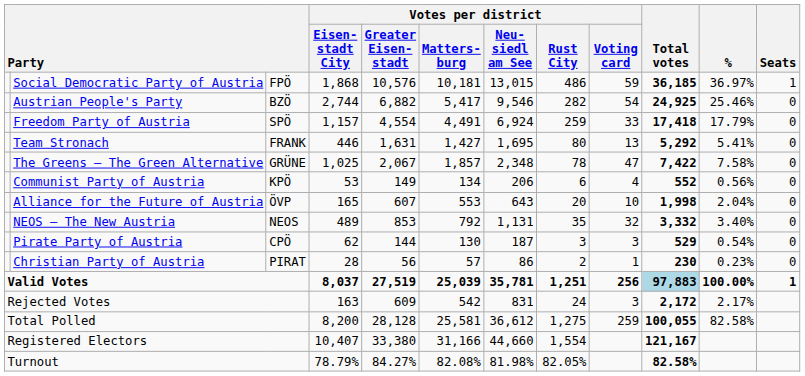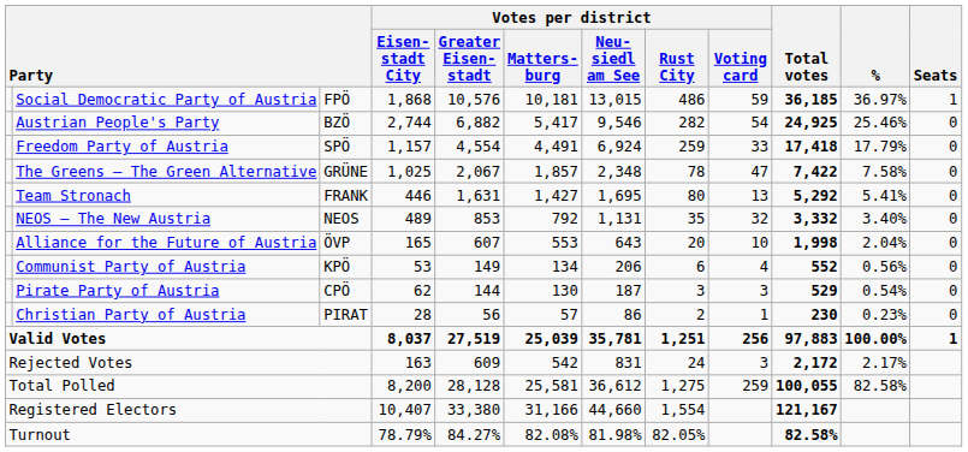rows swapped: The Greens – The Green Alternative <-> Team Stronach
rows swapped: NEOS – The New Austria <-> Communist Party of Austria
Valid Votes | Total votes: lightblue background -> no background
